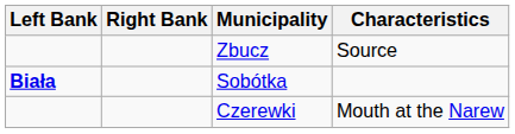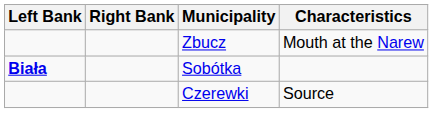Zbucz | Characteristics: Source -> Mouth at the Narew
Czerewki | Characteristics: Mouth at the Narew -> Source
